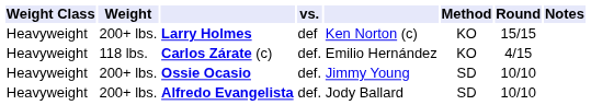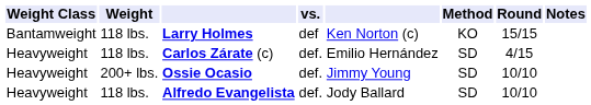Larry Holmes | Weight Class: Heavyweight -> Bantamweight
Larry Holmes | Weight: 200+ lbs. -> 118 lbs.
Carlos Zárate (c) | Method: KO -> SD
Alfredo Evangelista | Weight: 200+ lbs. -> 118 lbs.
